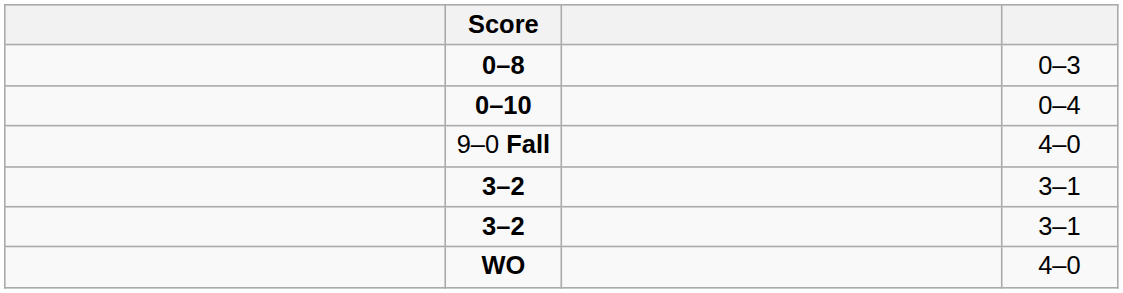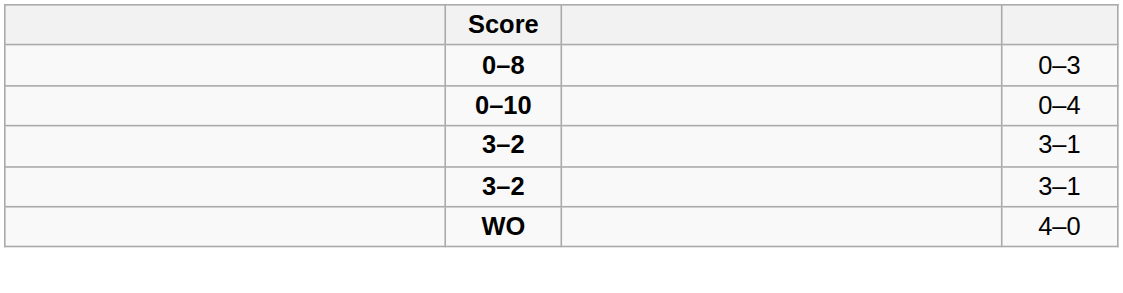- row: 9–0 Fall | 4–0
